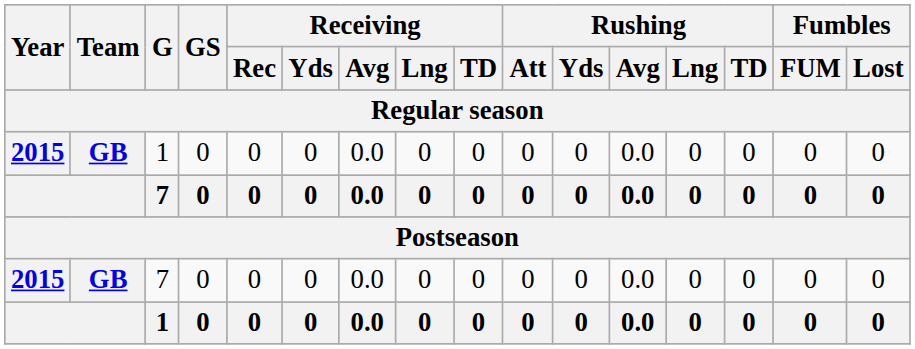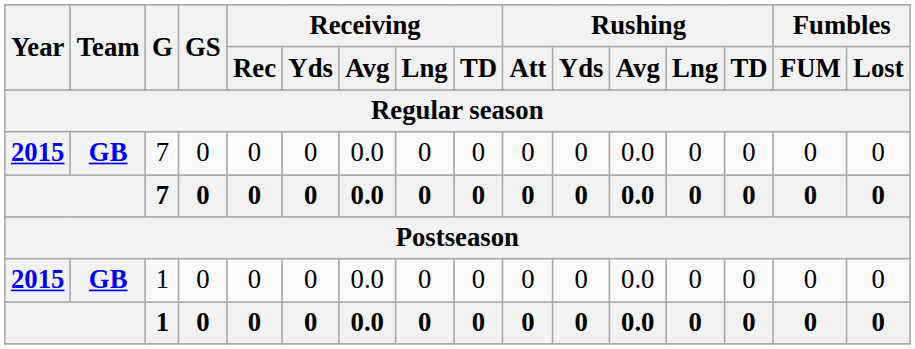rows swapped: 2015 / 7 <-> 2015 / 1
